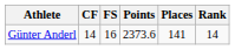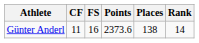Günter Anderl | CF: 14 -> 11
Günter Anderl | Places: 141 -> 138
